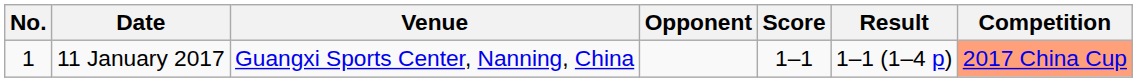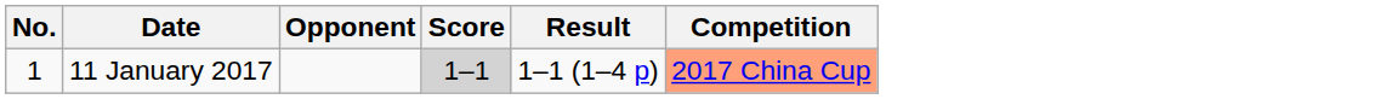- column: Venue | Guangxi Sports Center, Nanning, China
11 January 2017 | Score: no background -> lightgrey background
